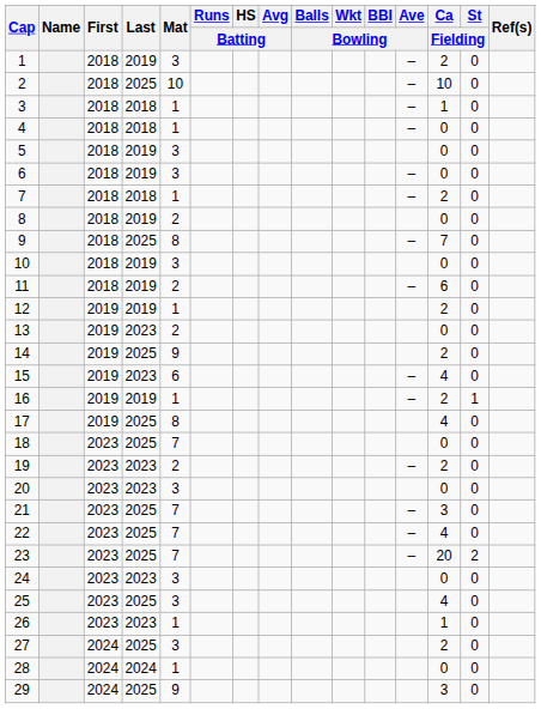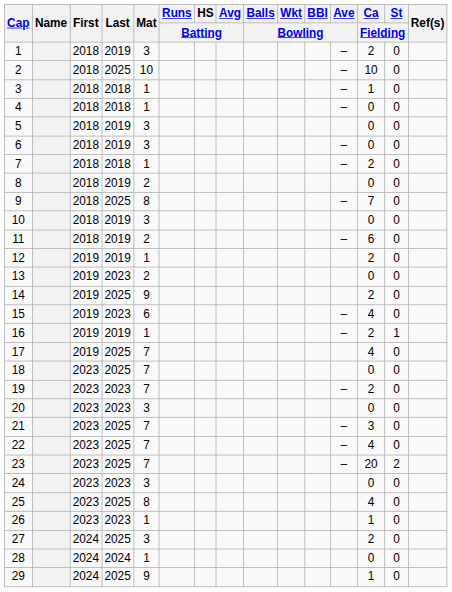17 | Mat: 8 -> 7
19 | Mat: 2 -> 7
25 | Mat: 3 -> 8
29 | Ca / Fielding: 3 -> 1
